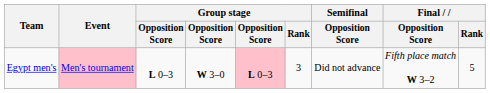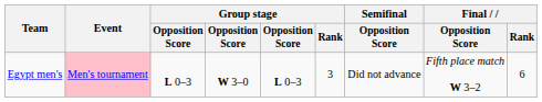Egypt men's | column 5: pink background -> no background
Egypt men's | Final / Rank: 5 -> 6
